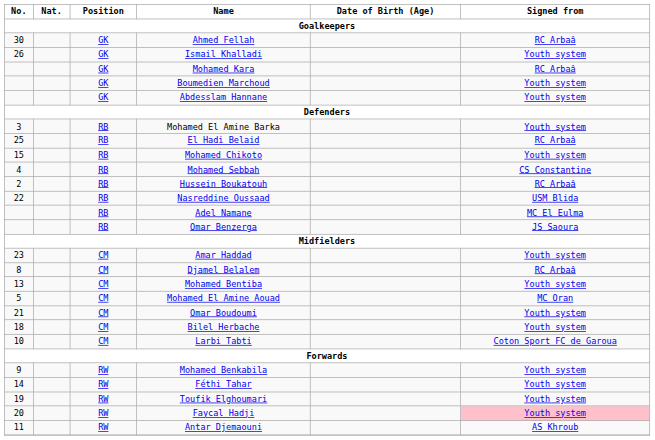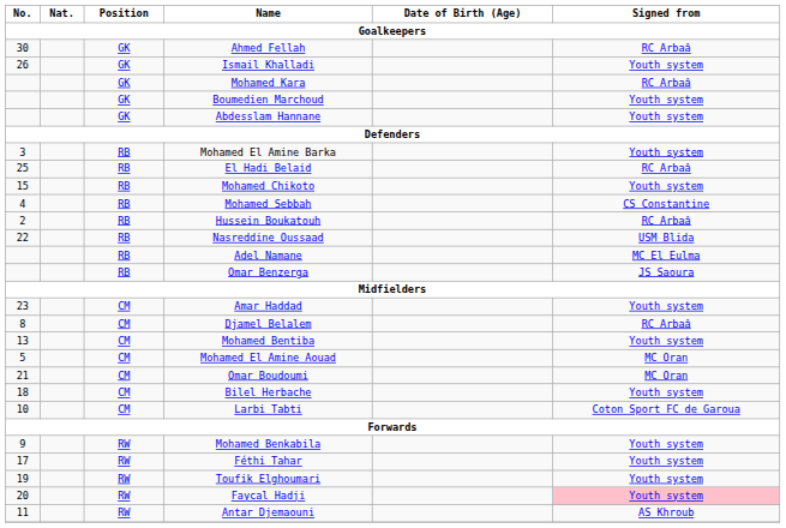Omar Boudoumi | Signed from: Youth system -> MC Oran
Féthi Tahar | No.: 14 -> 17
